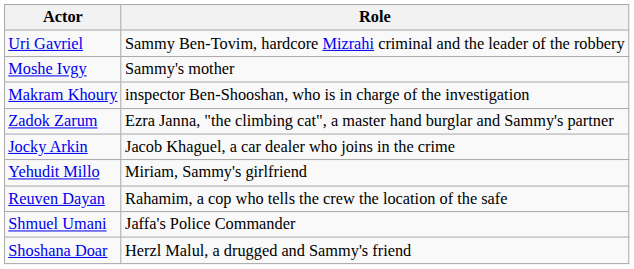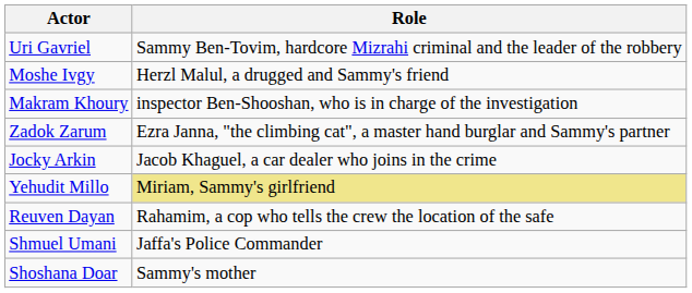Moshe Ivgy | Role: Sammy's mother -> Herzl Malul, a drugged and Sammy's friend
Yehudit Millo | Role: no background -> khaki background
Shoshana Doar | Role: Herzl Malul, a drugged and Sammy's friend -> Sammy's mother
